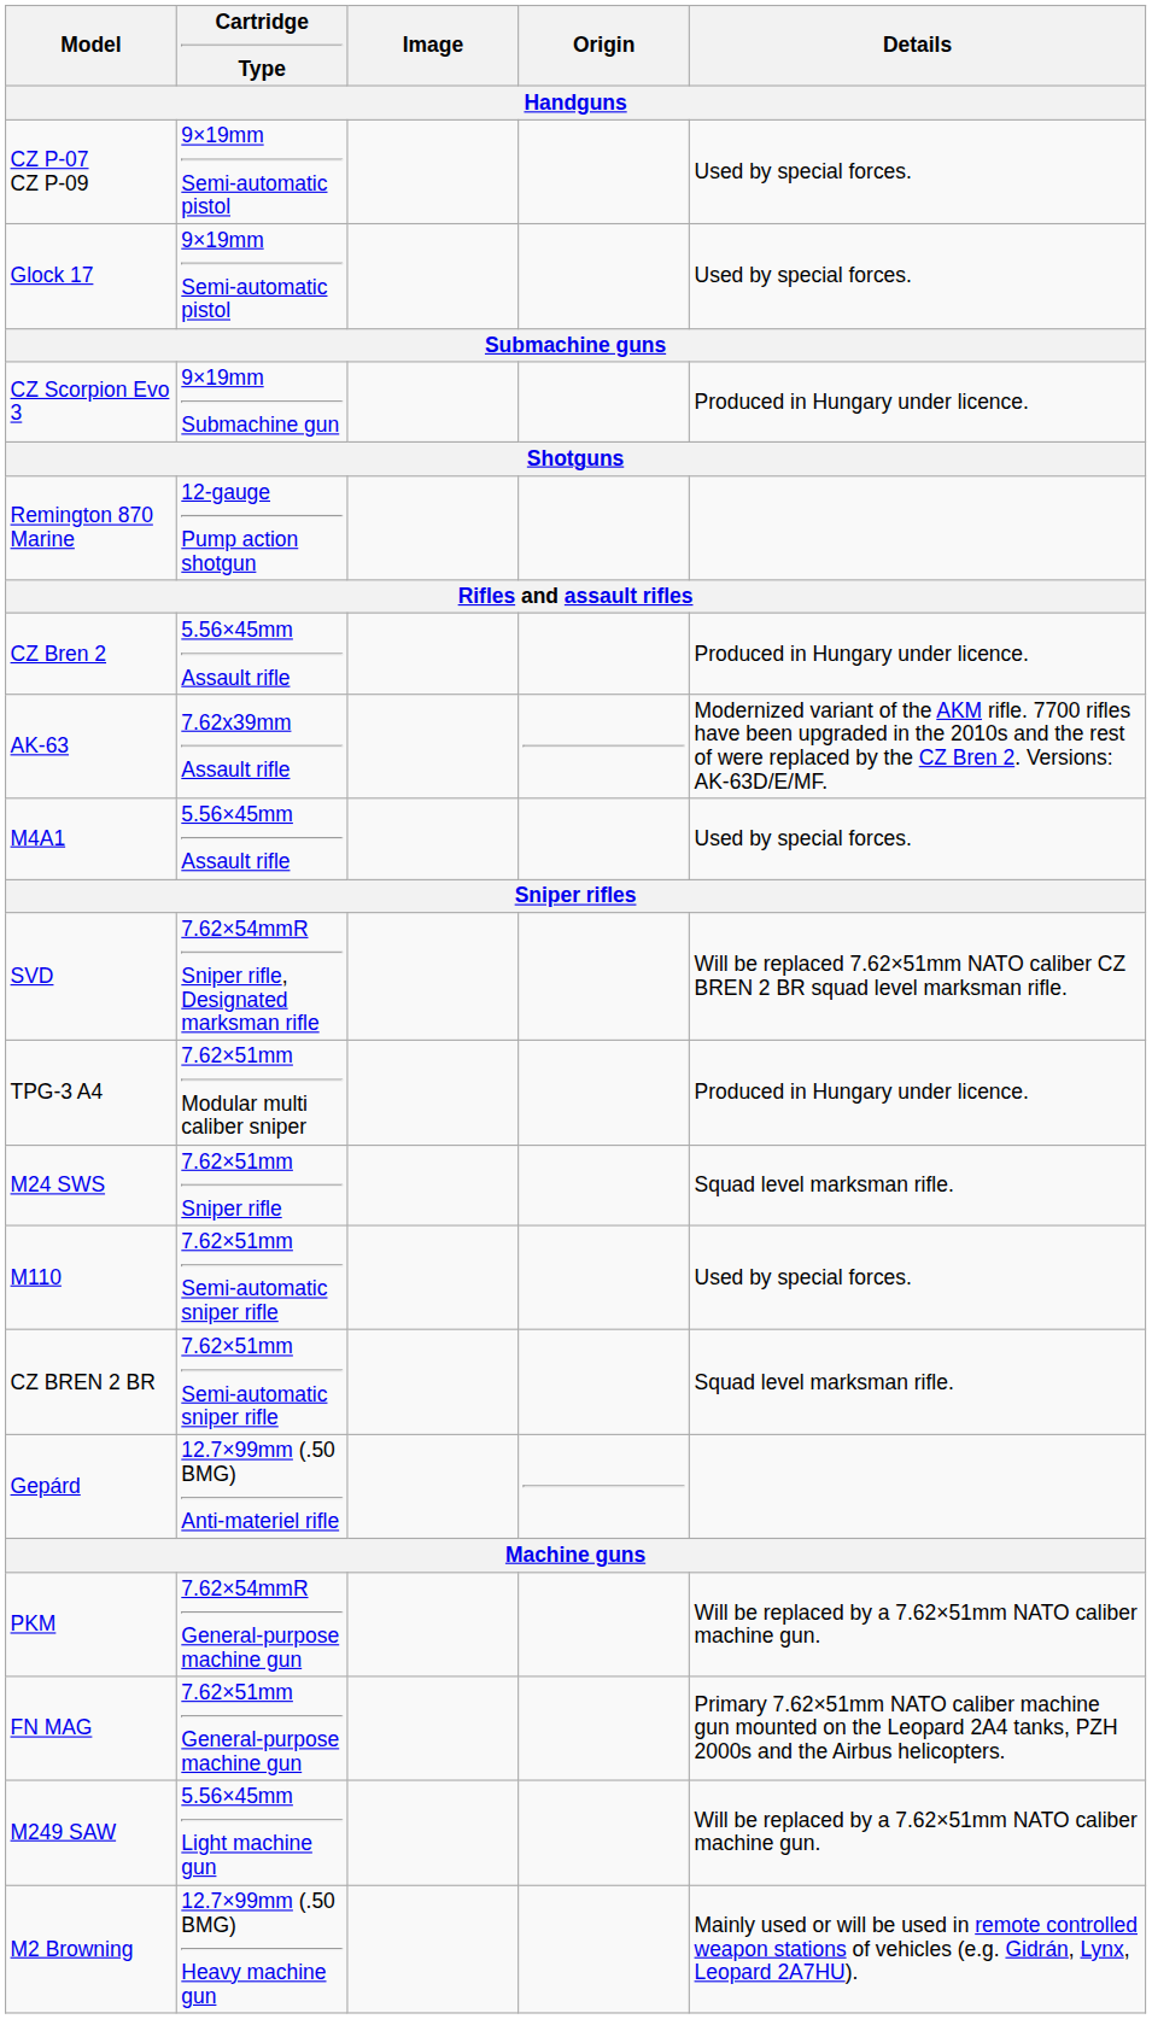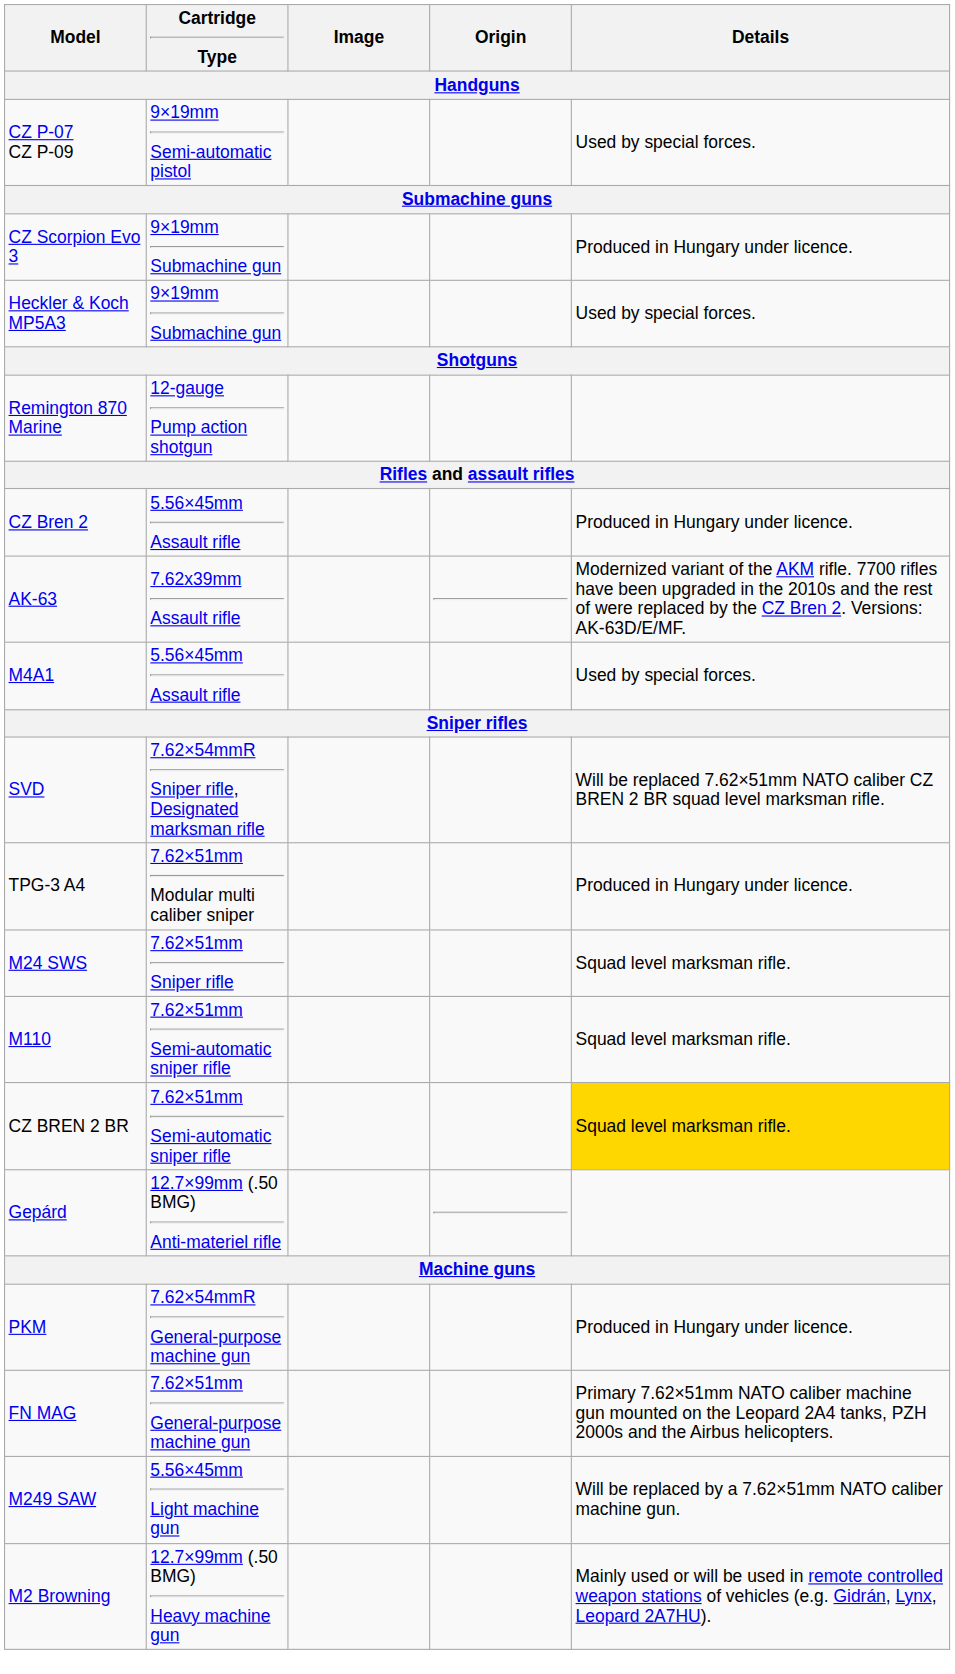- row: Glock 17 | 9×19mm Semi-automatic pistol | Used by special forces.
+ row: Heckler & Koch MP5A3 | 9×19mm Submachine gun | Used by special forces.
M110 | Details: Used by special forces. -> Squad level marksman rifle.
CZ BREN 2 BR | Details: no background -> gold background
PKM | Details: Will be replaced by a 7.62×51mm NATO caliber machine gun. -> Produced in Hungary under licence.
